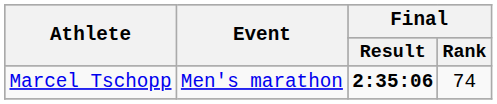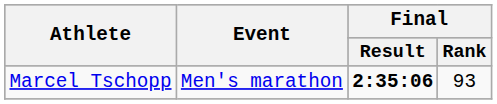Marcel Tschopp | Final / Rank: 74 -> 93
